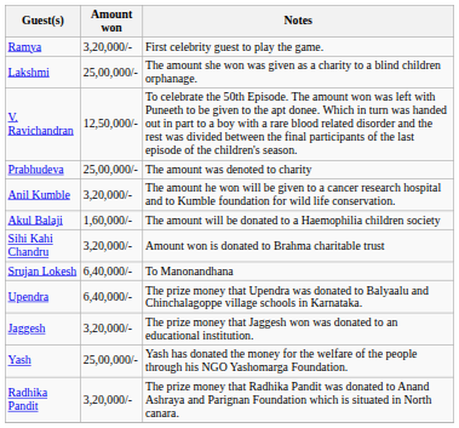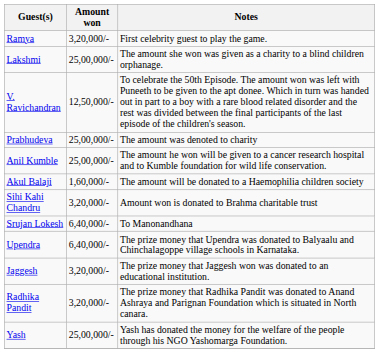Anil Kumble | Amount won: 3,20,000/- -> 25,00,000/-
rows swapped: Radhika Pandit <-> Yash
